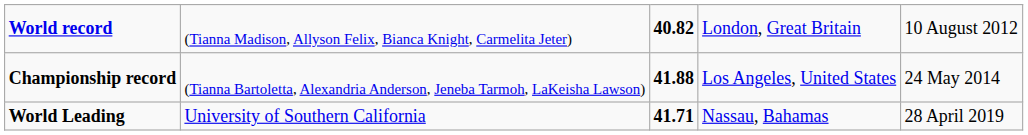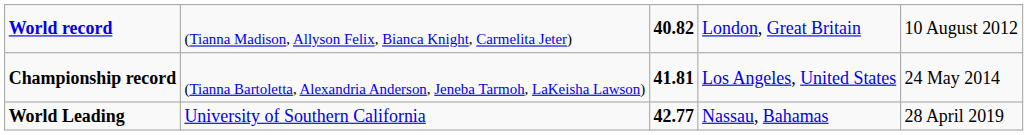Championship record | column 3: 41.88 -> 41.81
World Leading | column 3: 41.71 -> 42.77
